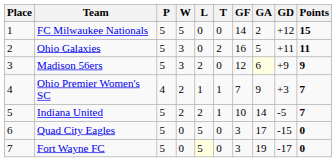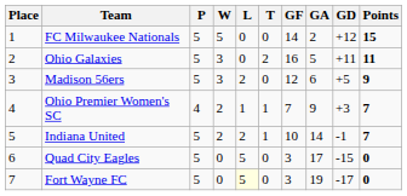Madison 56ers | GA: lightyellow background -> no background
Madison 56ers | GD: +9 -> +5
Indiana United | GD: -5 -> -1
